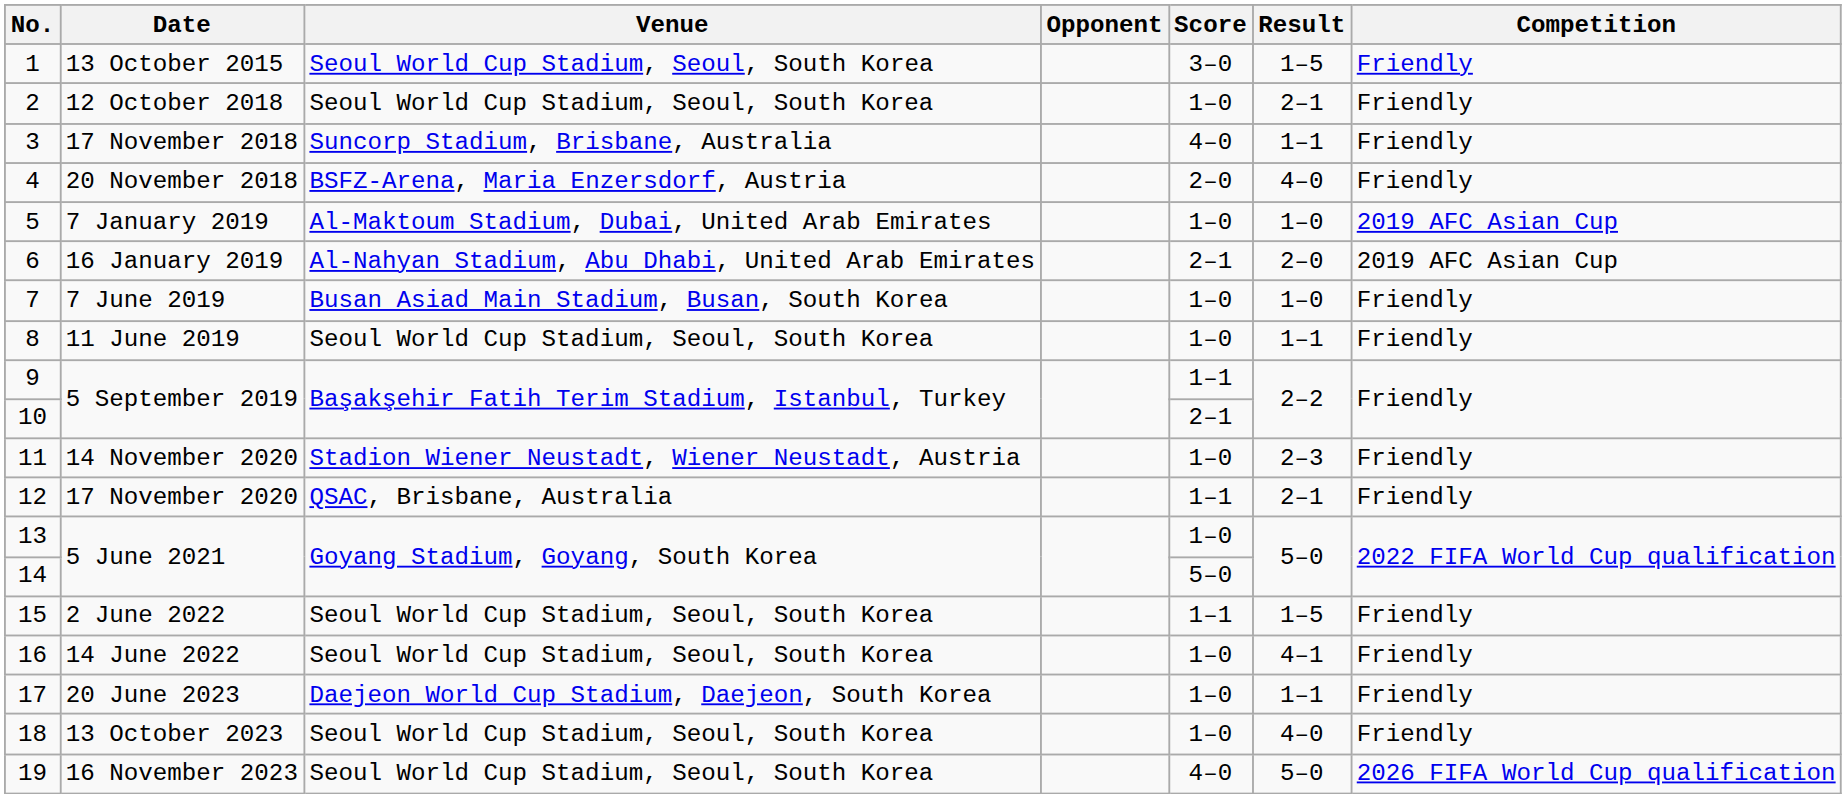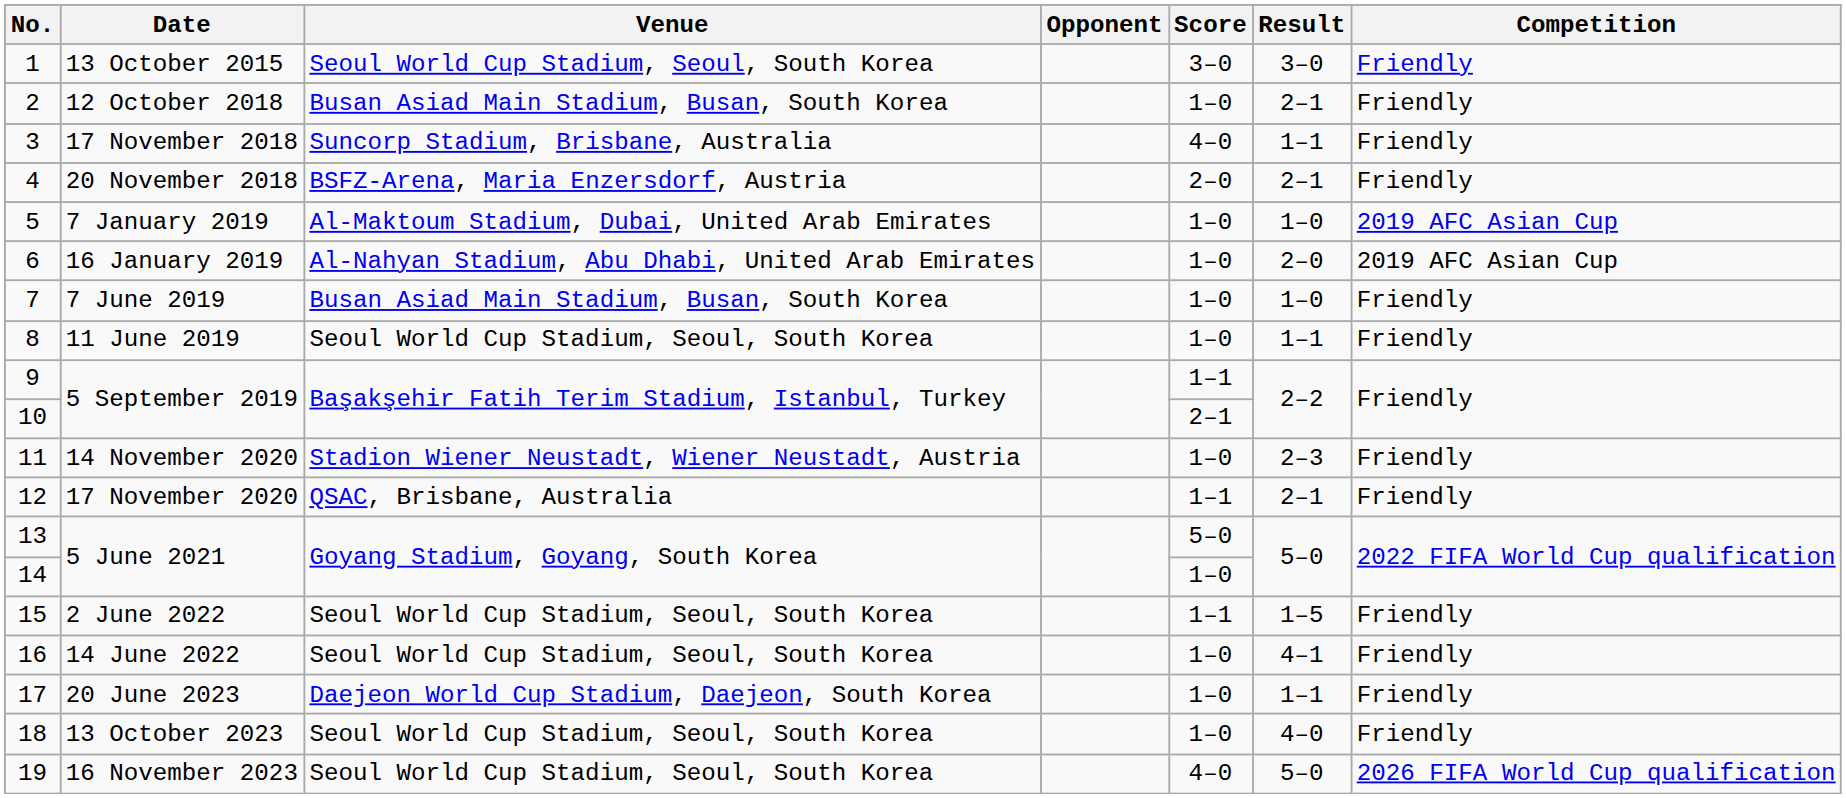1 | Result: 1–5 -> 3–0
2 | Venue: Seoul World Cup Stadium, Seoul, South Korea -> Busan Asiad Main Stadium, Busan, South Korea
4 | Result: 4–0 -> 2–1
6 | Score: 2–1 -> 1–0
13 | Score: 1–0 -> 5–0
14 | Score: 5–0 -> 1–0
